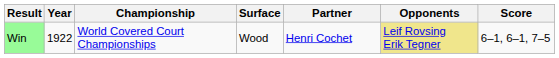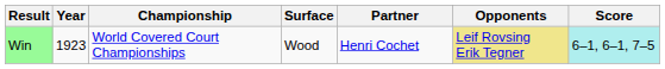Win | Year: 1922 -> 1923
Win | Score: no background -> paleturquoise background
